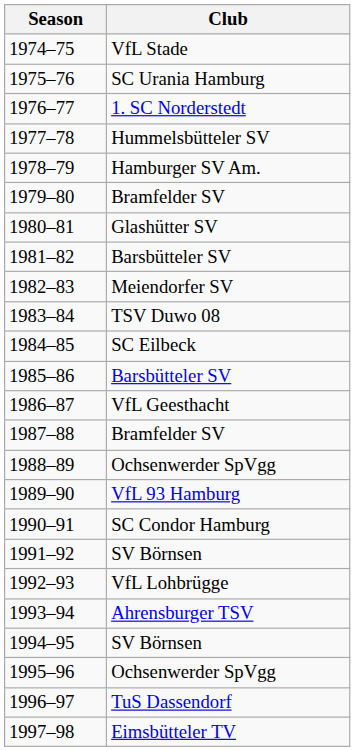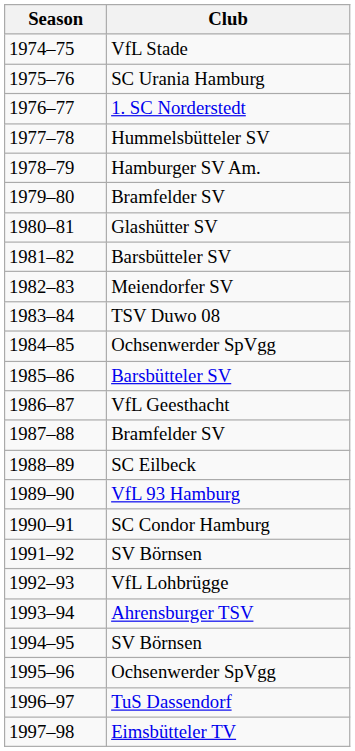1984–85 | Club: SC Eilbeck -> Ochsenwerder SpVgg
1988–89 | Club: Ochsenwerder SpVgg -> SC Eilbeck
